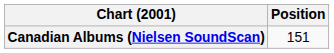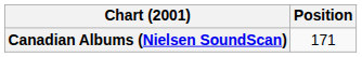Canadian Albums (Nielsen SoundScan) | Position: 151 -> 171
